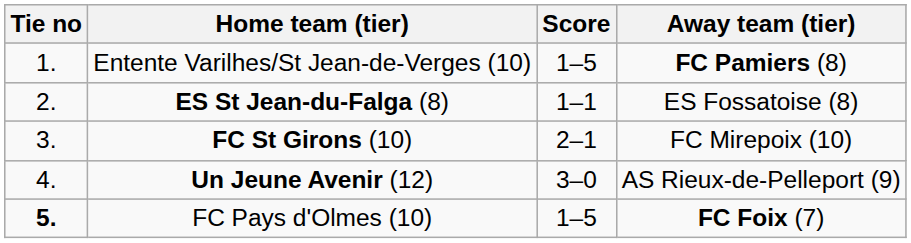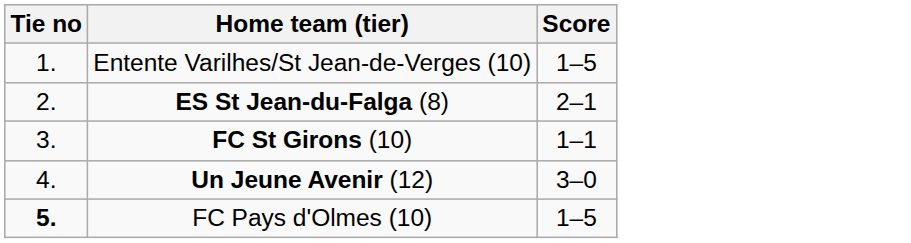- column: Away team (tier) | FC Pamiers (8) | ES Fossatoise (8) | FC Mirepoix (10) | AS Rieux-de-Pelleport (9) | FC Foix (7)
ES St Jean-du-Falga (8) | Score: 1–1 -> 2–1
FC St Girons (10) | Score: 2–1 -> 1–1
